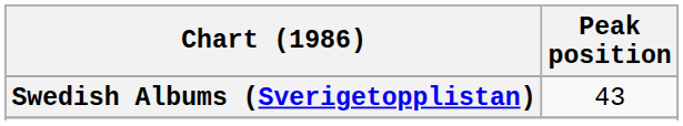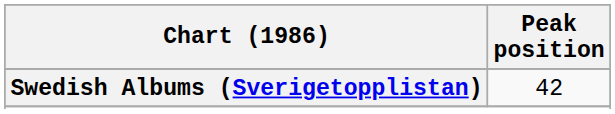Swedish Albums (Sverigetopplistan) | Peak position: 43 -> 42
